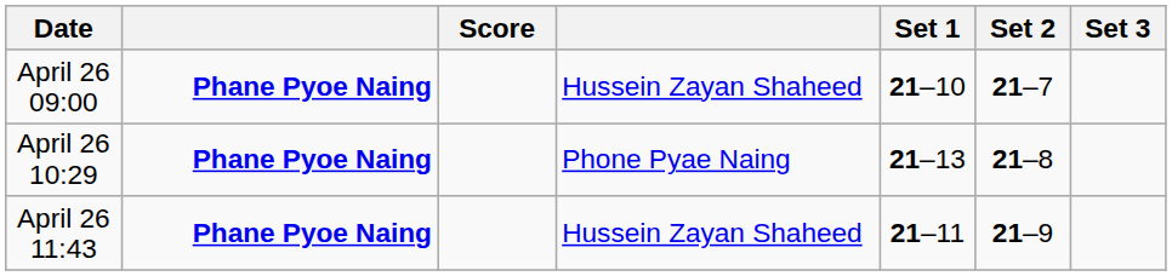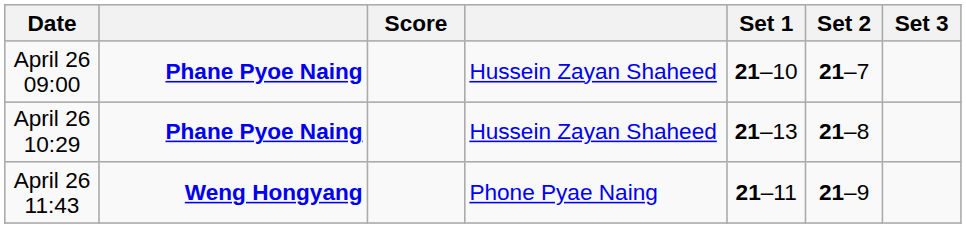April 26 10:29 | column 4: Phone Pyae Naing -> Hussein Zayan Shaheed
April 26 11:43 | column 2: Phane Pyoe Naing -> Weng Hongyang
April 26 11:43 | column 4: Hussein Zayan Shaheed -> Phone Pyae Naing
